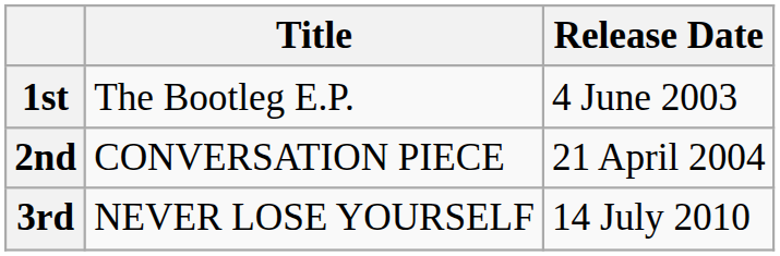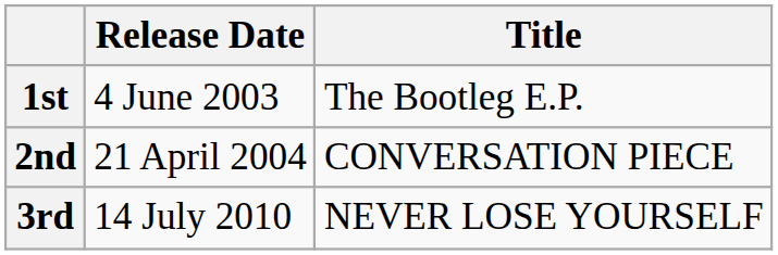columns swapped: Release Date <-> Title
